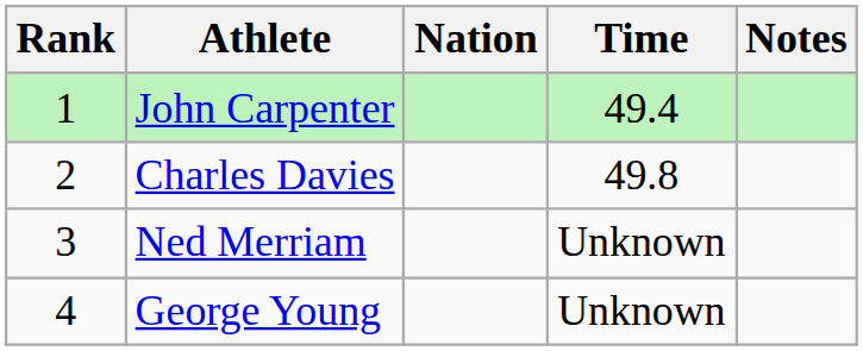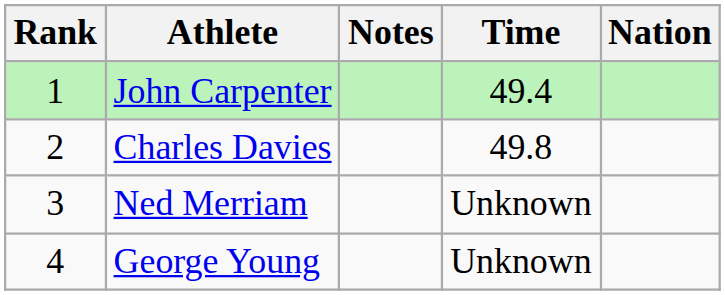columns swapped: Nation <-> Notes
